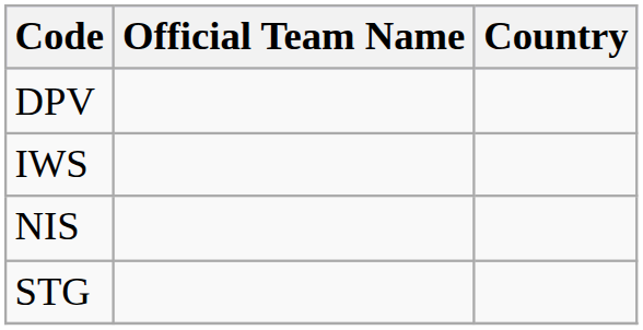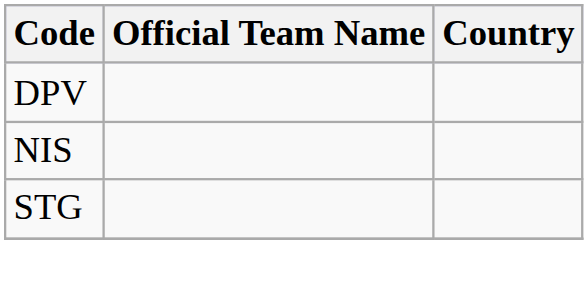- row: IWS
